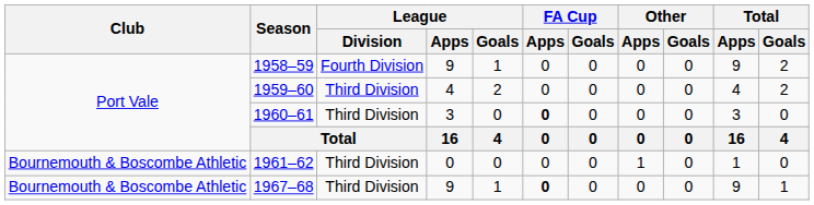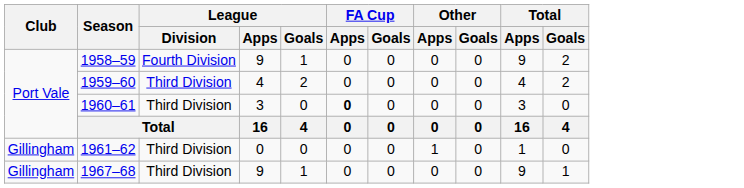1961–62 | Club: Bournemouth & Boscombe Athletic -> Gillingham
1967–68 | Club: Bournemouth & Boscombe Athletic -> Gillingham
1967–68 | FA Cup / Apps: bold -> normal
